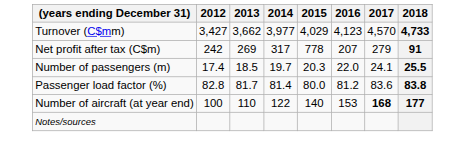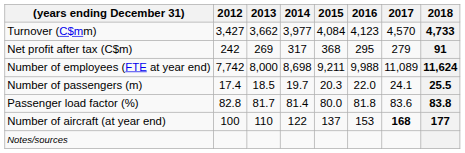Turnover (C$mm) | 2015: 4,029 -> 4,084
Net profit after tax (C$m) | 2015: 778 -> 368
Net profit after tax (C$m) | 2016: 207 -> 295
+ row: Number of employees (FTE at year end) | 7,742 | 8,000 | 8,698 | 9,211 | 9,988 | 11,089 | 11,624
Passenger load factor (%) | 2016: 81.2 -> 81.8
Number of aircraft (at year end) | 2015: 140 -> 137
